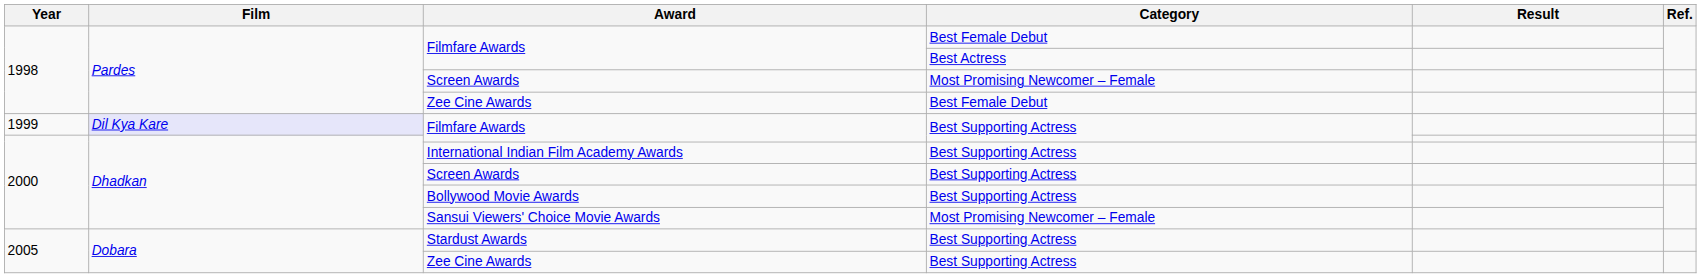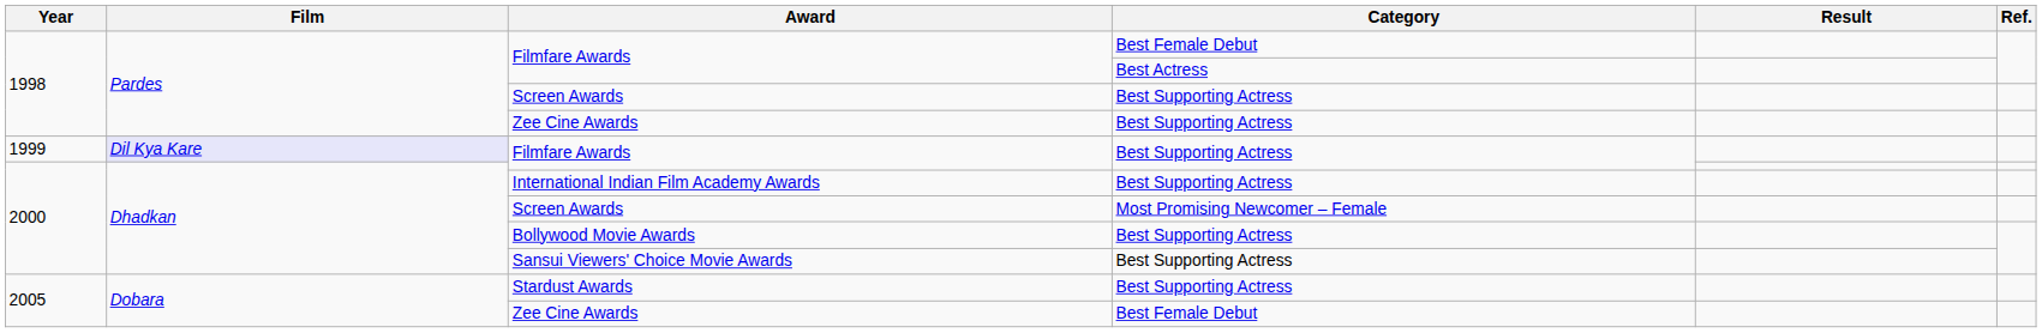1998 / Screen Awards | Category: Most Promising Newcomer – Female -> Best Supporting Actress
1998 / Zee Cine Awards | Category: Best Female Debut -> Best Supporting Actress
2000 / Screen Awards | Category: Best Supporting Actress -> Most Promising Newcomer – Female
Sansui Viewers' Choice Movie Awards | Category: Most Promising Newcomer – Female -> Best Supporting Actress
2005 / Zee Cine Awards | Category: Best Supporting Actress -> Best Female Debut
